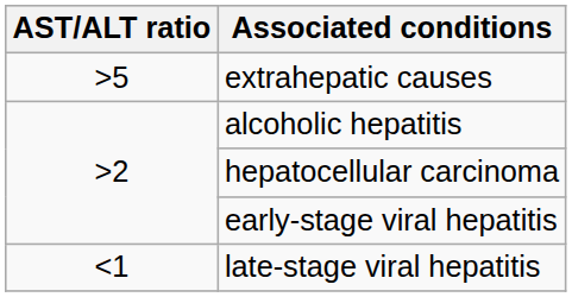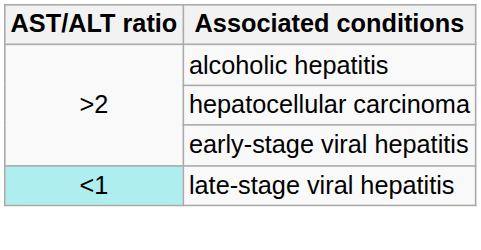- row: >5 | extrahepatic causes
late-stage viral hepatitis | AST/ALT ratio: no background -> paleturquoise background
